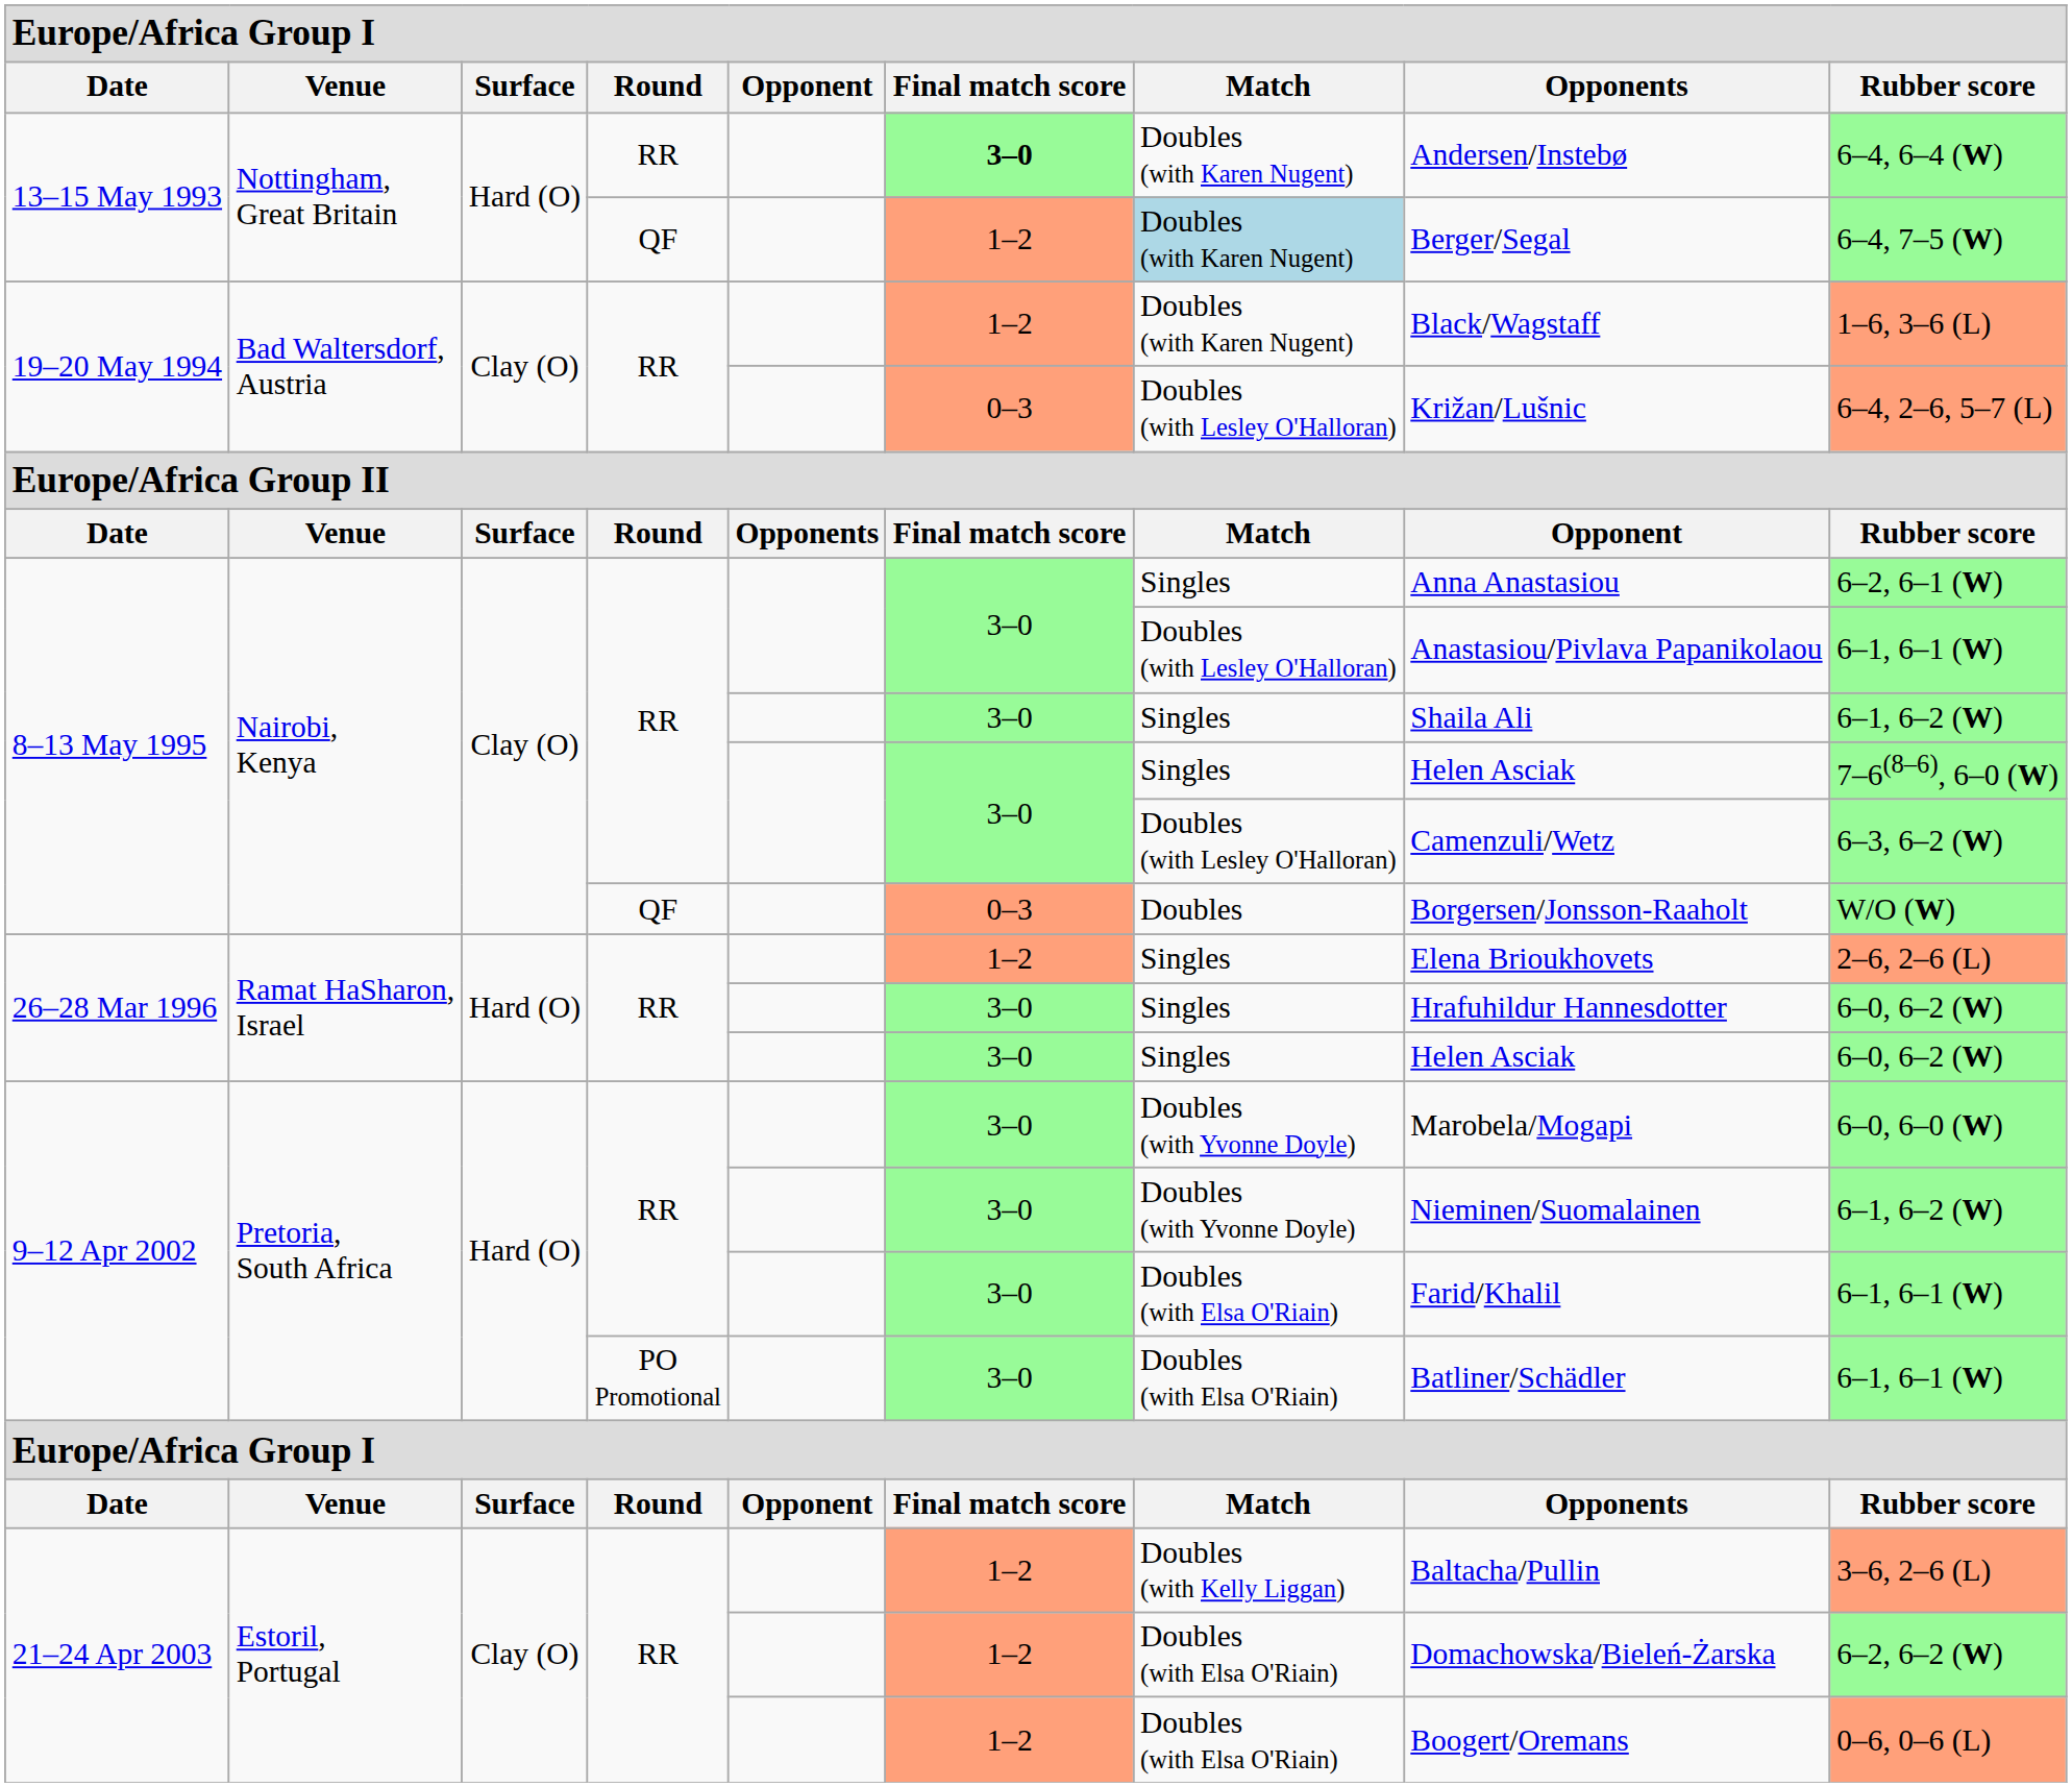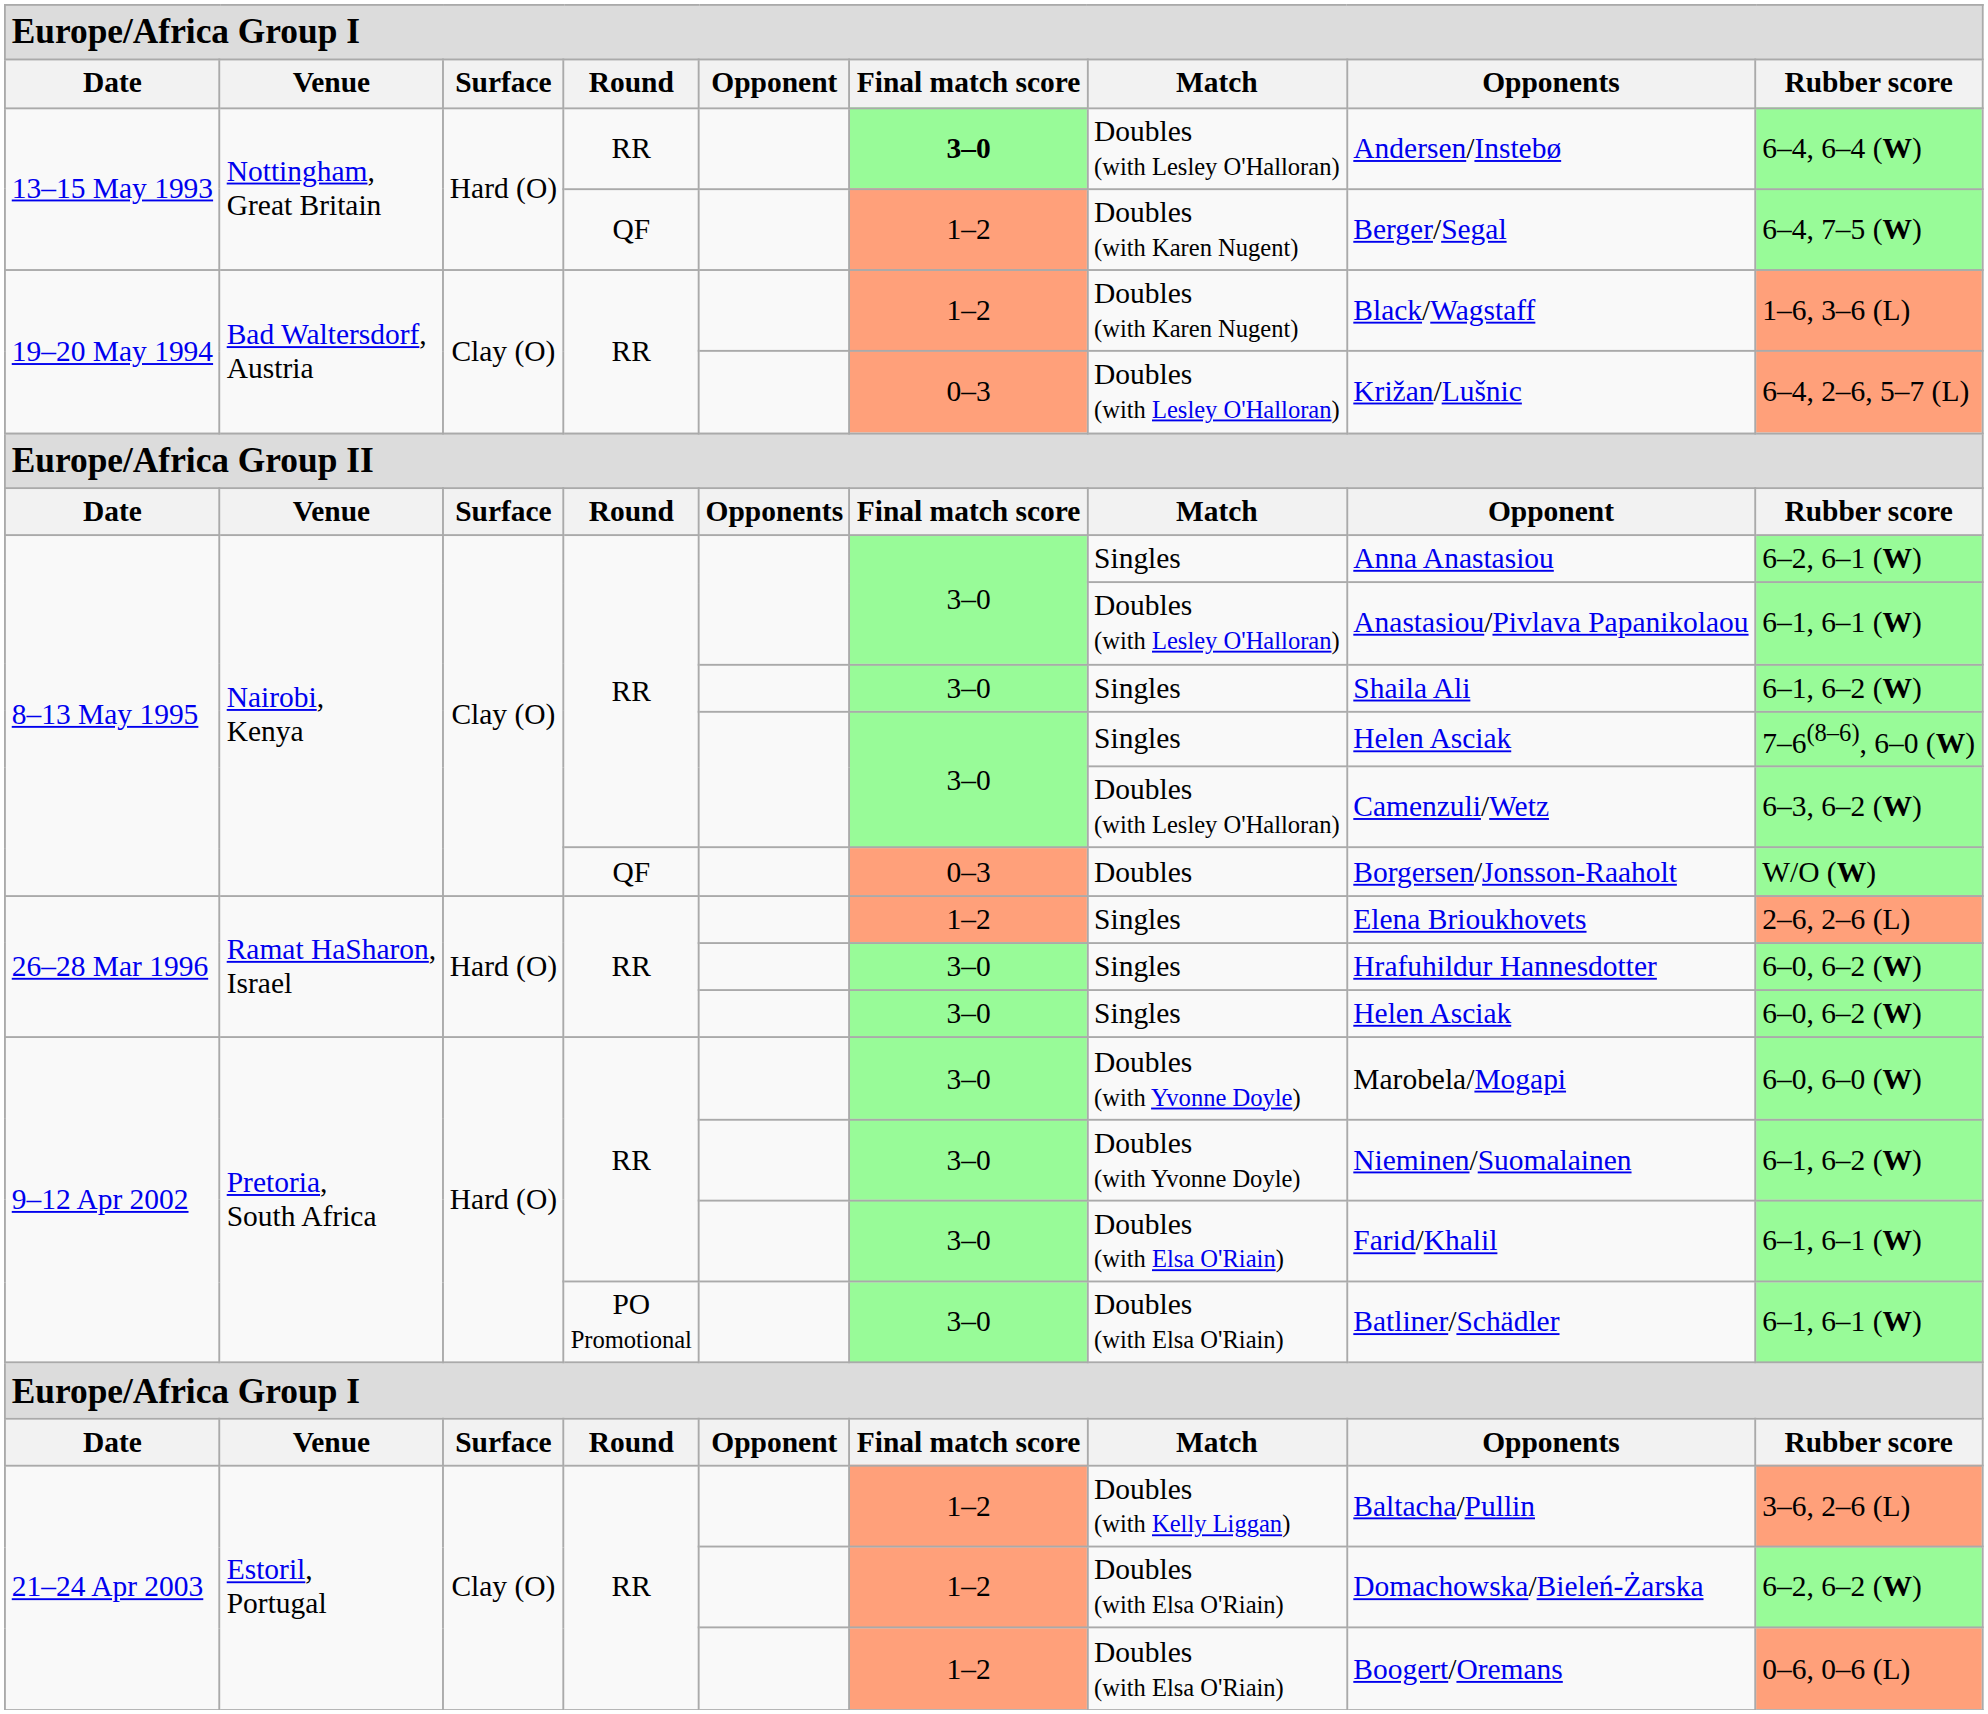13–15 May 1993 / RR | column 7: Doubles (with Karen Nugent) -> Doubles (with Lesley O'Halloran)
13–15 May 1993 / QF | column 7: lightblue background -> no background
